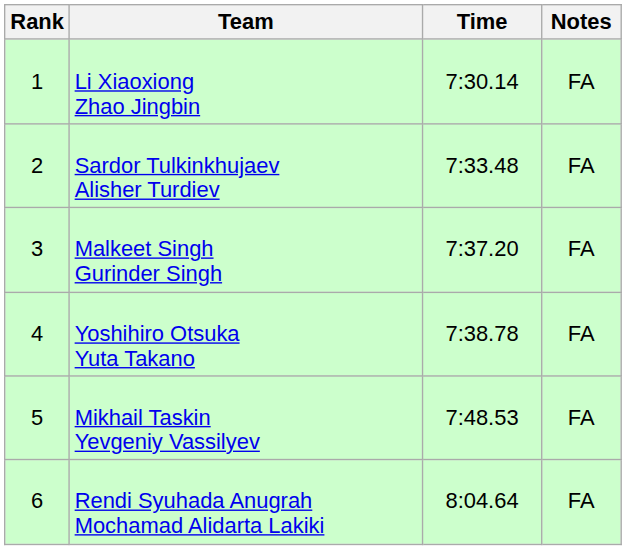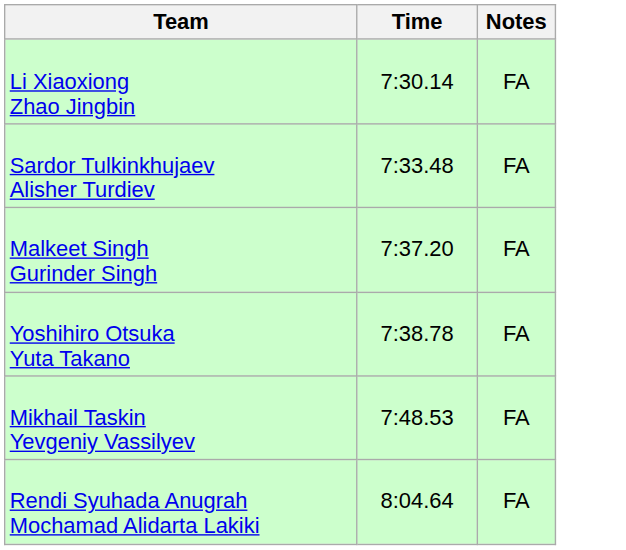- column: Rank | 1 | 2 | 3 | 4 | 5 | 6
